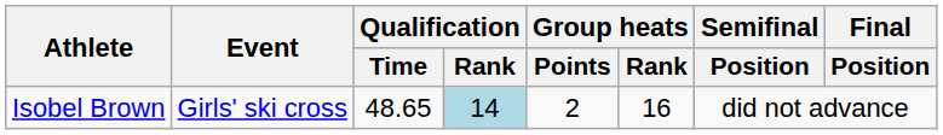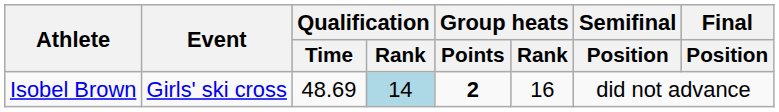Isobel Brown | Qualification / Time: 48.65 -> 48.69
Isobel Brown | Group heats / Points: normal -> bold
